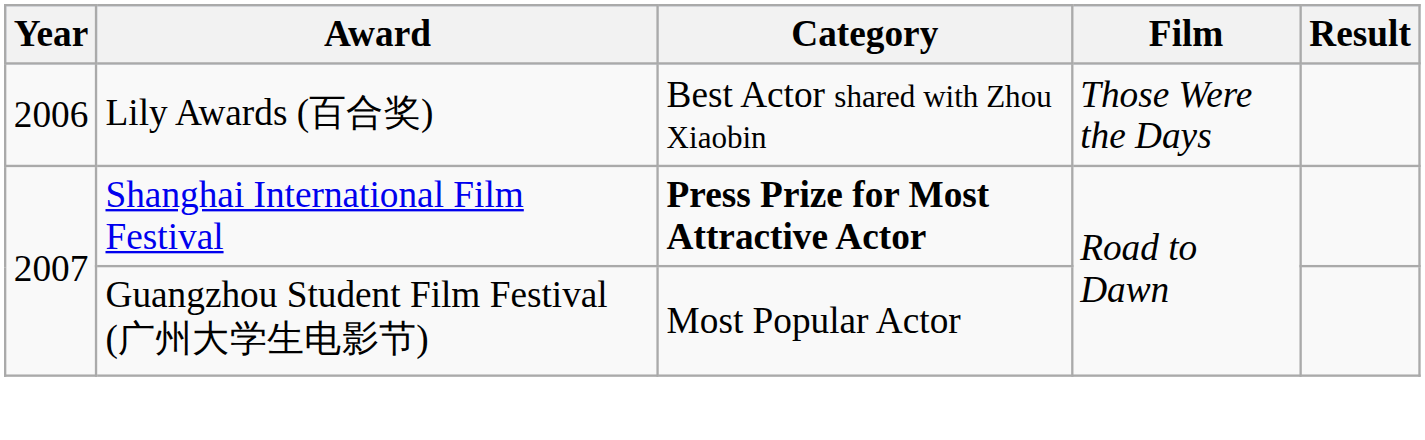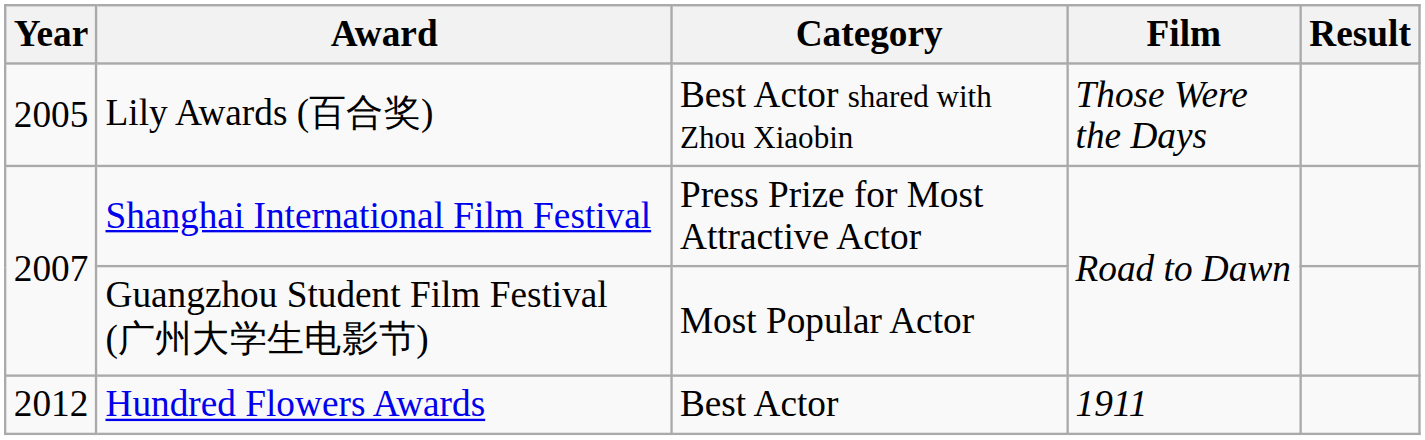Lily Awards (百合奖) | Year: 2006 -> 2005
Shanghai International Film Festival | Category: bold -> normal
+ row: 2012 | Hundred Flowers Awards | Best Actor | 1911
